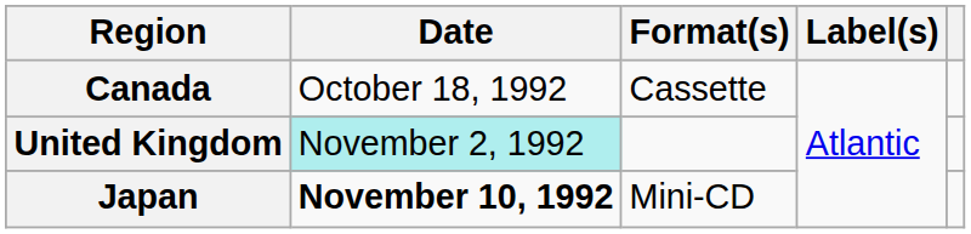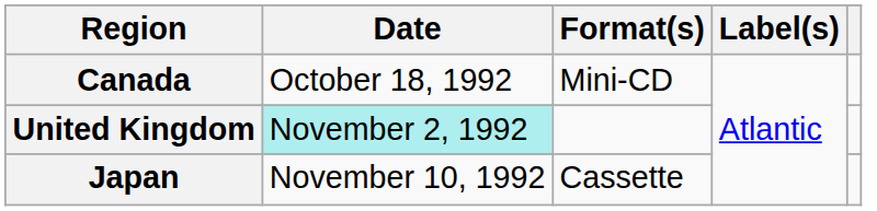Canada | Format(s): Cassette -> Mini-CD
Japan | Date: bold -> normal
Japan | Format(s): Mini-CD -> Cassette
